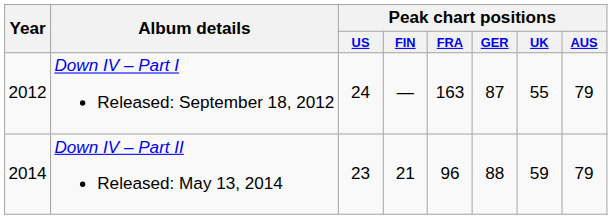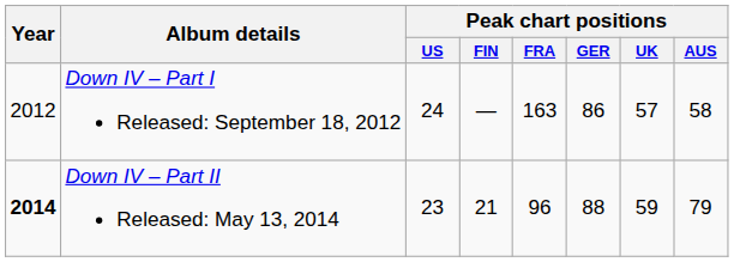Down IV – Part I Released: September 18, 2012 | Peak chart positions / GER: 87 -> 86
Down IV – Part I Released: September 18, 2012 | Peak chart positions / UK: 55 -> 57
Down IV – Part I Released: September 18, 2012 | Peak chart positions / AUS: 79 -> 58
Down IV – Part II Released: May 13, 2014 | Year: normal -> bold
